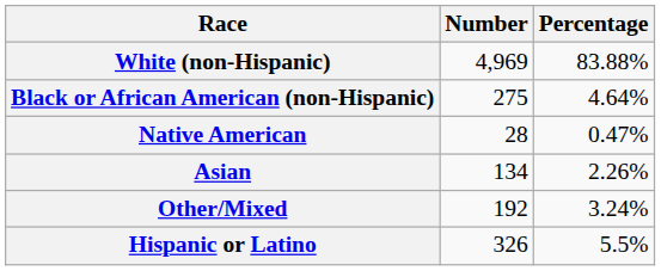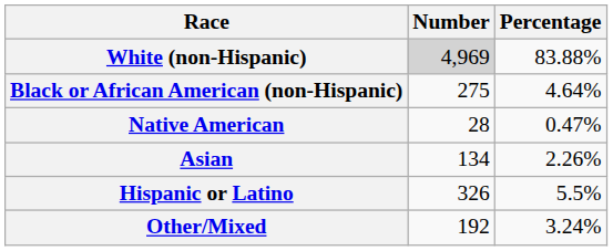White (non-Hispanic) | Number: no background -> lightgrey background
rows swapped: Other/Mixed <-> Hispanic or Latino
